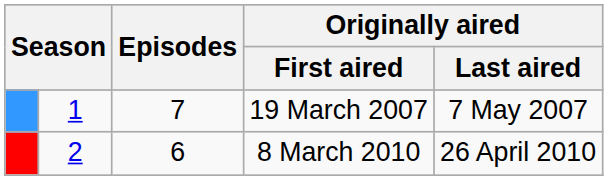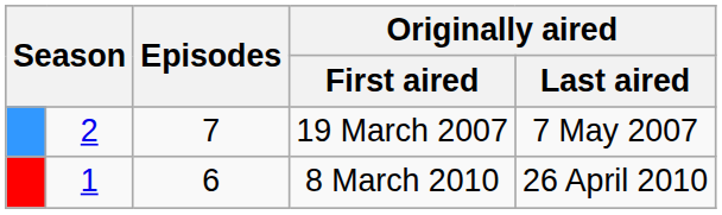19 March 2007 | column 2: 1 -> 2
8 March 2010 | column 2: 2 -> 1
